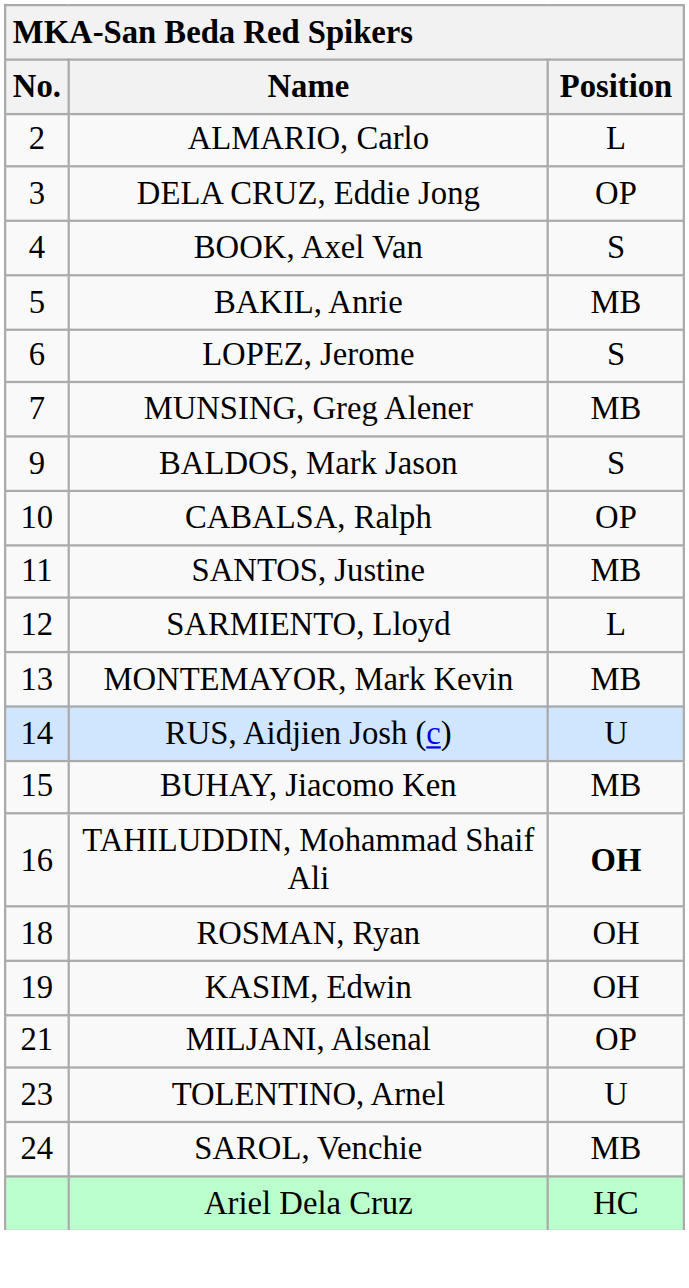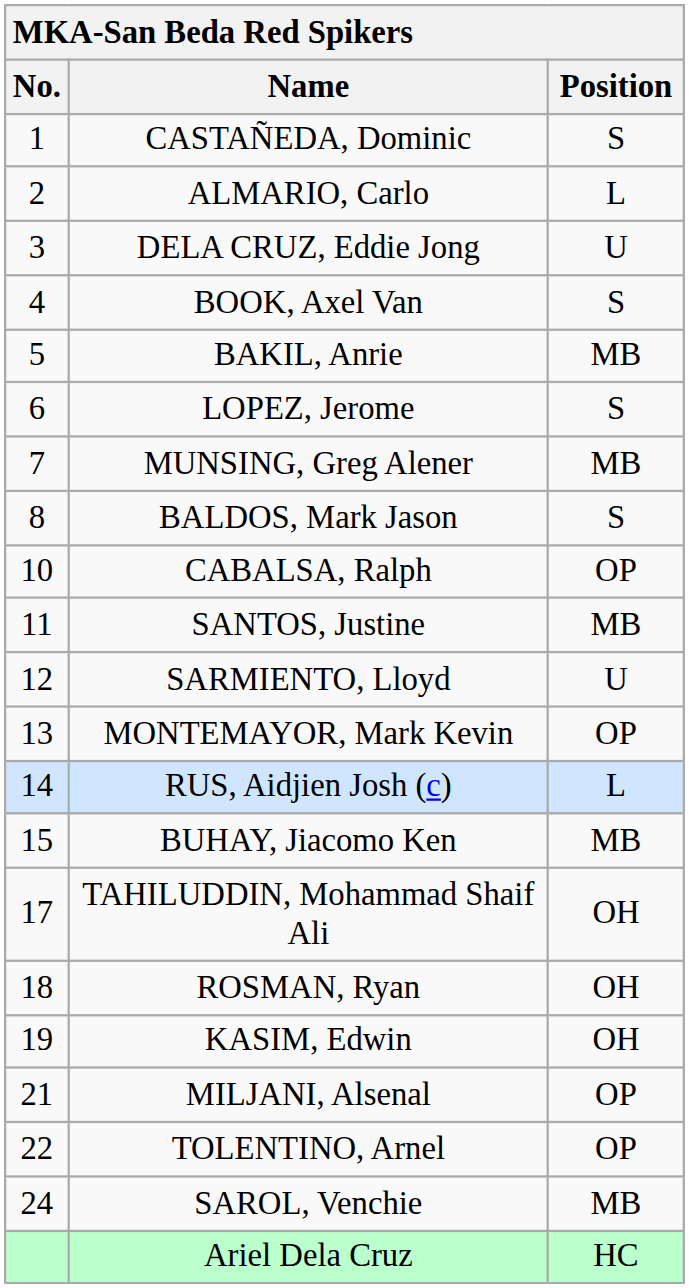+ row: 1 | CASTAÑEDA, Dominic | S
DELA CRUZ, Eddie Jong | Position: OP -> U
BALDOS, Mark Jason | No.: 9 -> 8
SARMIENTO, Lloyd | Position: L -> U
MONTEMAYOR, Mark Kevin | Position: MB -> OP
RUS, Aidjien Josh (c) | Position: U -> L
TAHILUDDIN, Mohammad Shaif Ali | No.: 16 -> 17
TAHILUDDIN, Mohammad Shaif Ali | Position: bold -> normal
TOLENTINO, Arnel | No.: 23 -> 22
TOLENTINO, Arnel | Position: U -> OP
